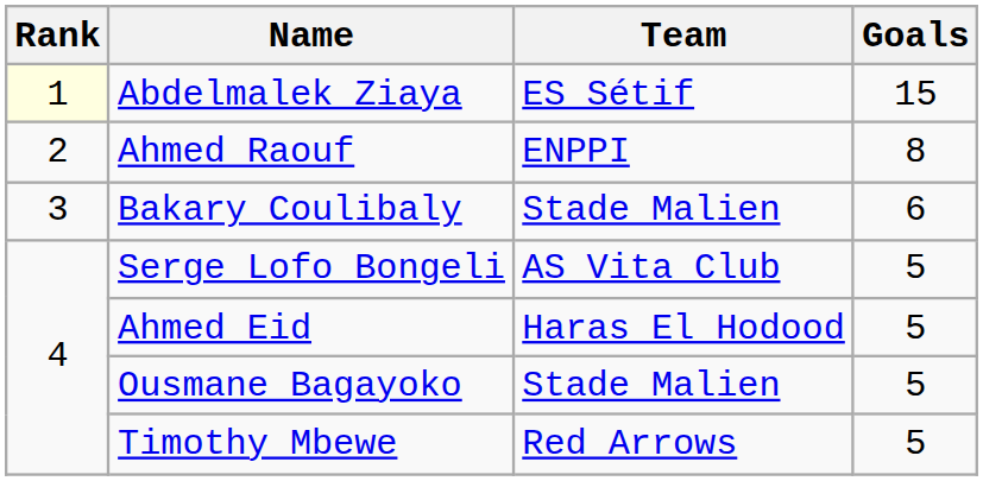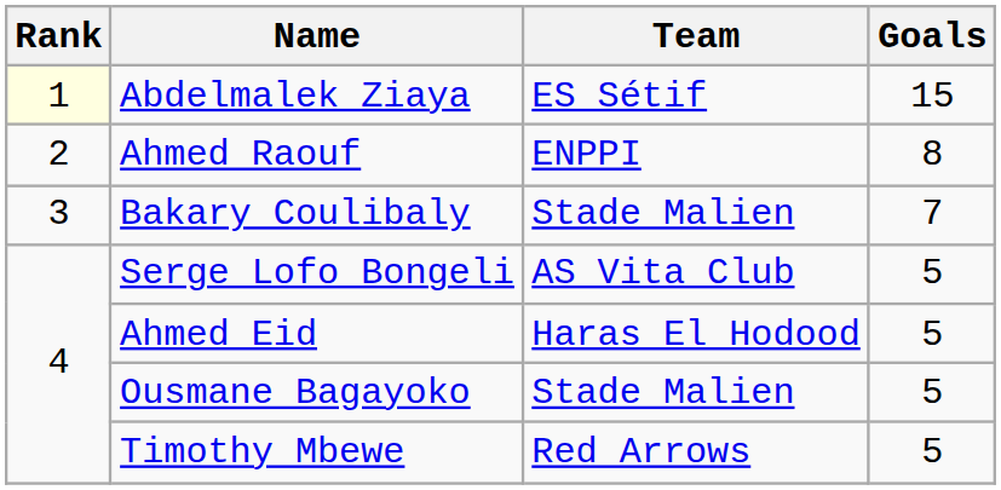Bakary Coulibaly | Goals: 6 -> 7
